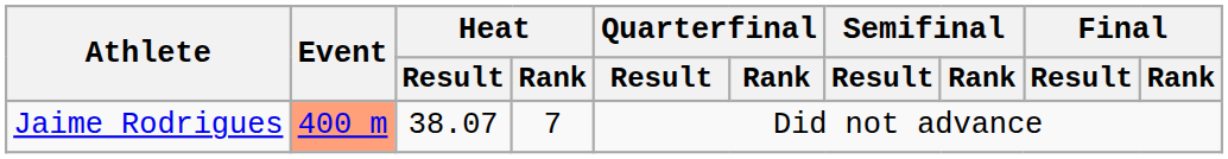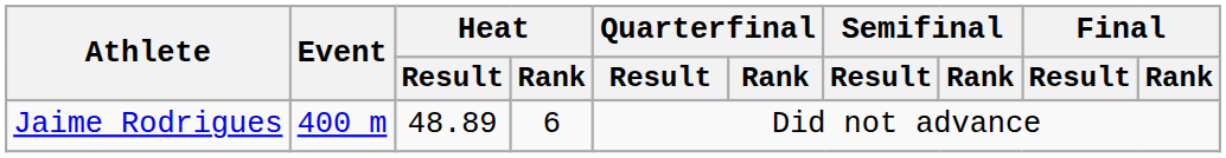Jaime Rodrigues | Event: lightsalmon background -> no background
Jaime Rodrigues | Heat / Result: 38.07 -> 48.89
Jaime Rodrigues | Heat / Rank: 7 -> 6
